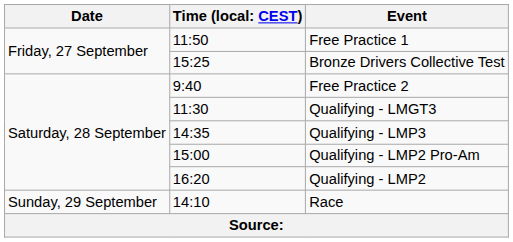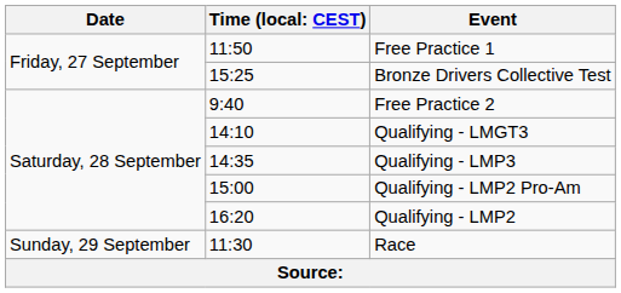Qualifying - LMGT3 | column 2: 11:30 -> 14:10
Race | column 2: 14:10 -> 11:30
